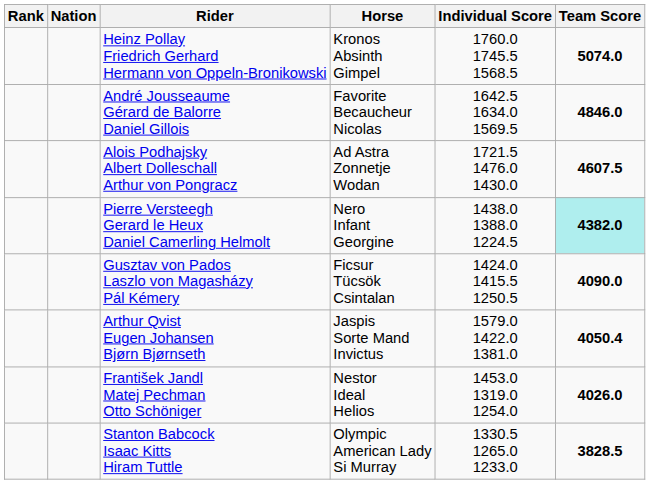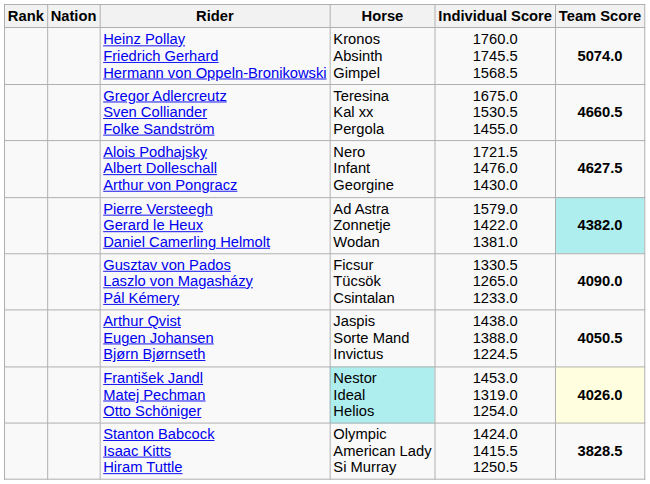- row: André Jousseaume Gérard de Balorre Daniel Gillois | Favorite Becaucheur Nicolas | 1642.5 1634.0 1569.5 | 4846.0
+ row: Gregor Adlercreutz Sven Colliander Folke Sandström | Teresina Kal xx Pergola | 1675.0 1530.5 1455.0 | 4660.5
Alois Podhajsky Albert Dolleschall Arthur von Pongracz | Horse: Ad Astra Zonnetje Wodan -> Nero Infant Georgine
Alois Podhajsky Albert Dolleschall Arthur von Pongracz | Team Score: 4607.5 -> 4627.5
Pierre Versteegh Gerard le Heux Daniel Camerling Helmolt | Horse: Nero Infant Georgine -> Ad Astra Zonnetje Wodan
Pierre Versteegh Gerard le Heux Daniel Camerling Helmolt | Individual Score: 1438.0 1388.0 1224.5 -> 1579.0 1422.0 1381.0
Gusztav von Pados Laszlo von Magasházy Pál Kémery | Individual Score: 1424.0 1415.5 1250.5 -> 1330.5 1265.0 1233.0
Arthur Qvist Eugen Johansen Bjørn Bjørnseth | Individual Score: 1579.0 1422.0 1381.0 -> 1438.0 1388.0 1224.5
Arthur Qvist Eugen Johansen Bjørn Bjørnseth | Team Score: 4050.4 -> 4050.5
František Jandl Matej Pechman Otto Schöniger | Horse: no background -> paleturquoise background
František Jandl Matej Pechman Otto Schöniger | Team Score: no background -> lightyellow background
Stanton Babcock Isaac Kitts Hiram Tuttle | Individual Score: 1330.5 1265.0 1233.0 -> 1424.0 1415.5 1250.5
